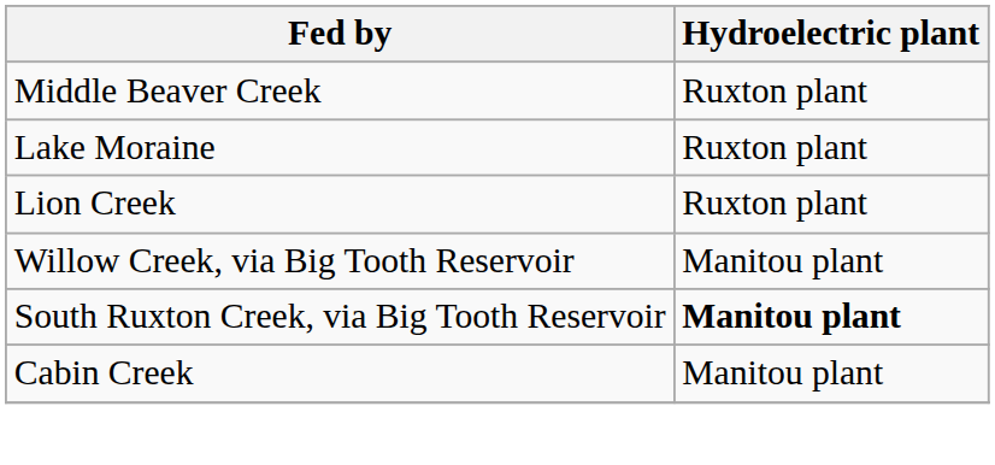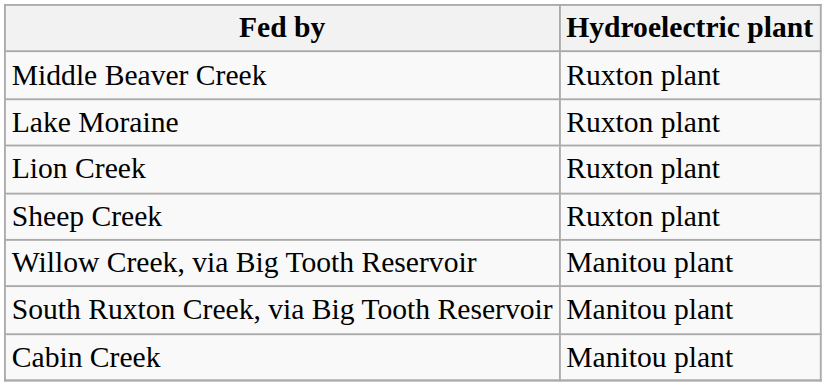+ row: Sheep Creek | Ruxton plant
South Ruxton Creek, via Big Tooth Reservoir | Hydroelectric plant: bold -> normal
